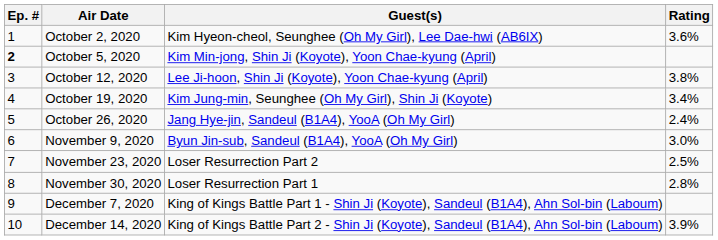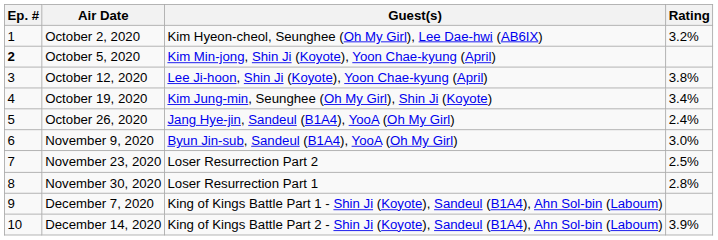October 2, 2020 | Rating: 3.6% -> 3.2%
